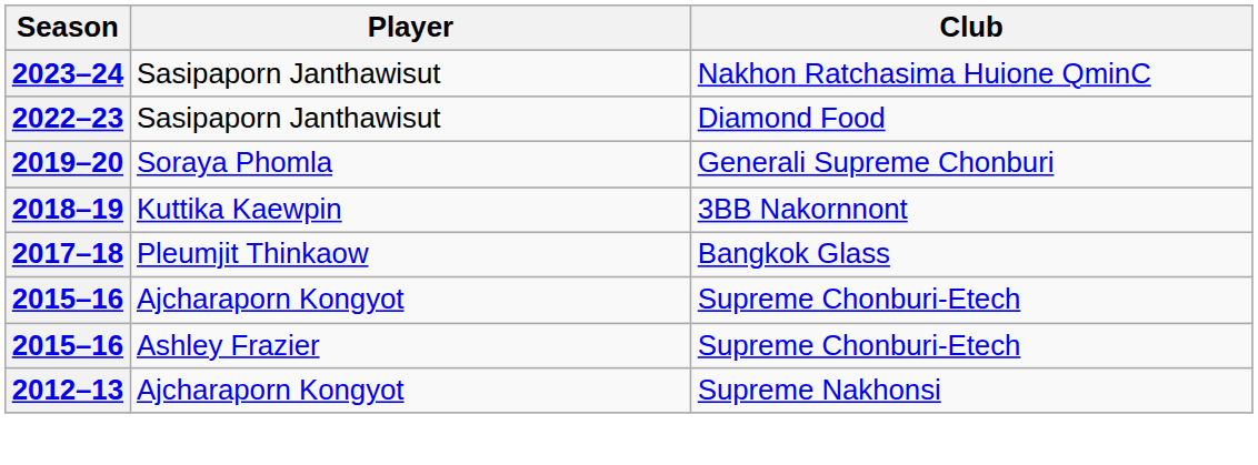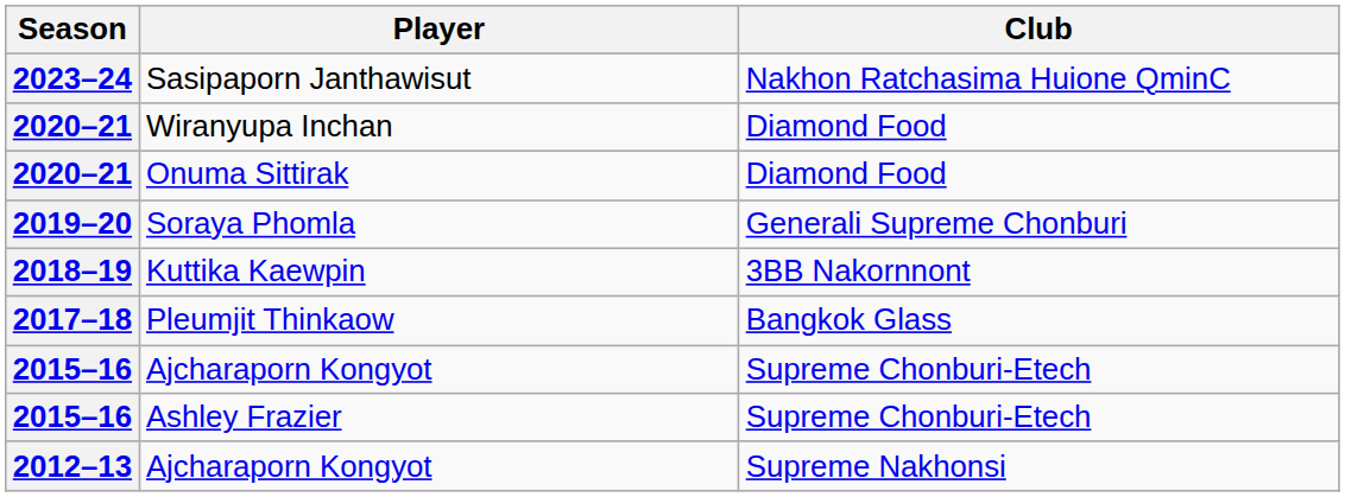- row: 2022–23 | Sasipaporn Janthawisut | Diamond Food
+ row: 2020–21 | Wiranyupa Inchan | Diamond Food
+ row: 2020–21 | Onuma Sittirak | Diamond Food
